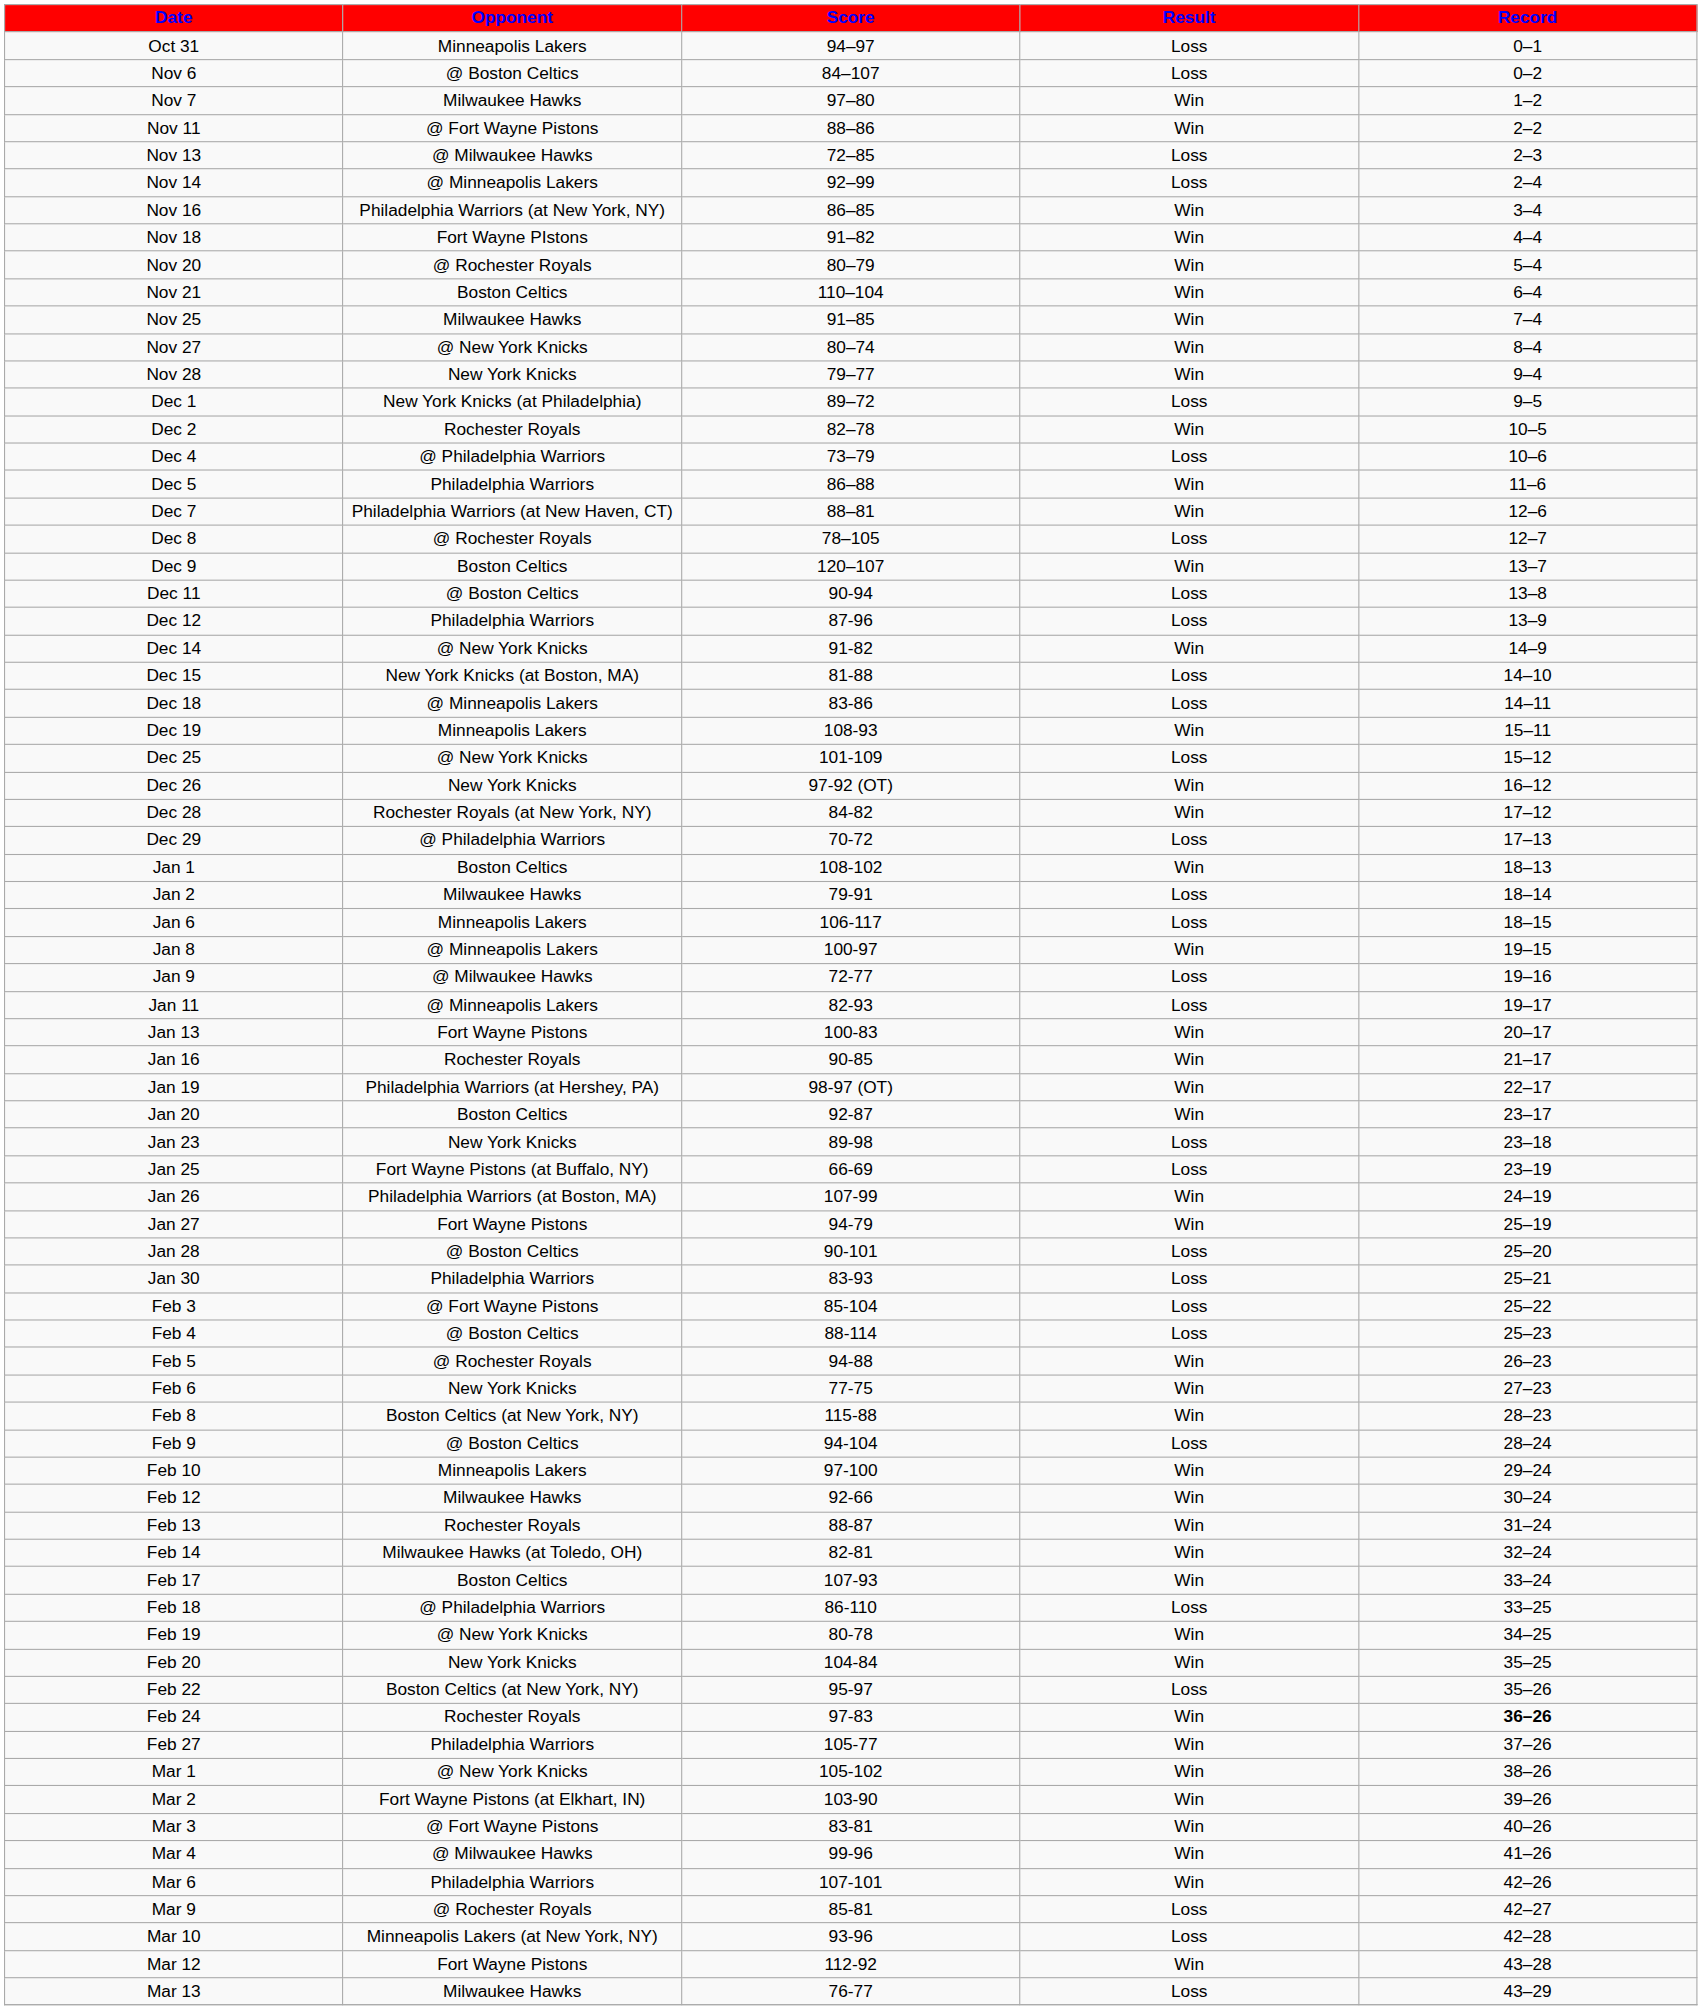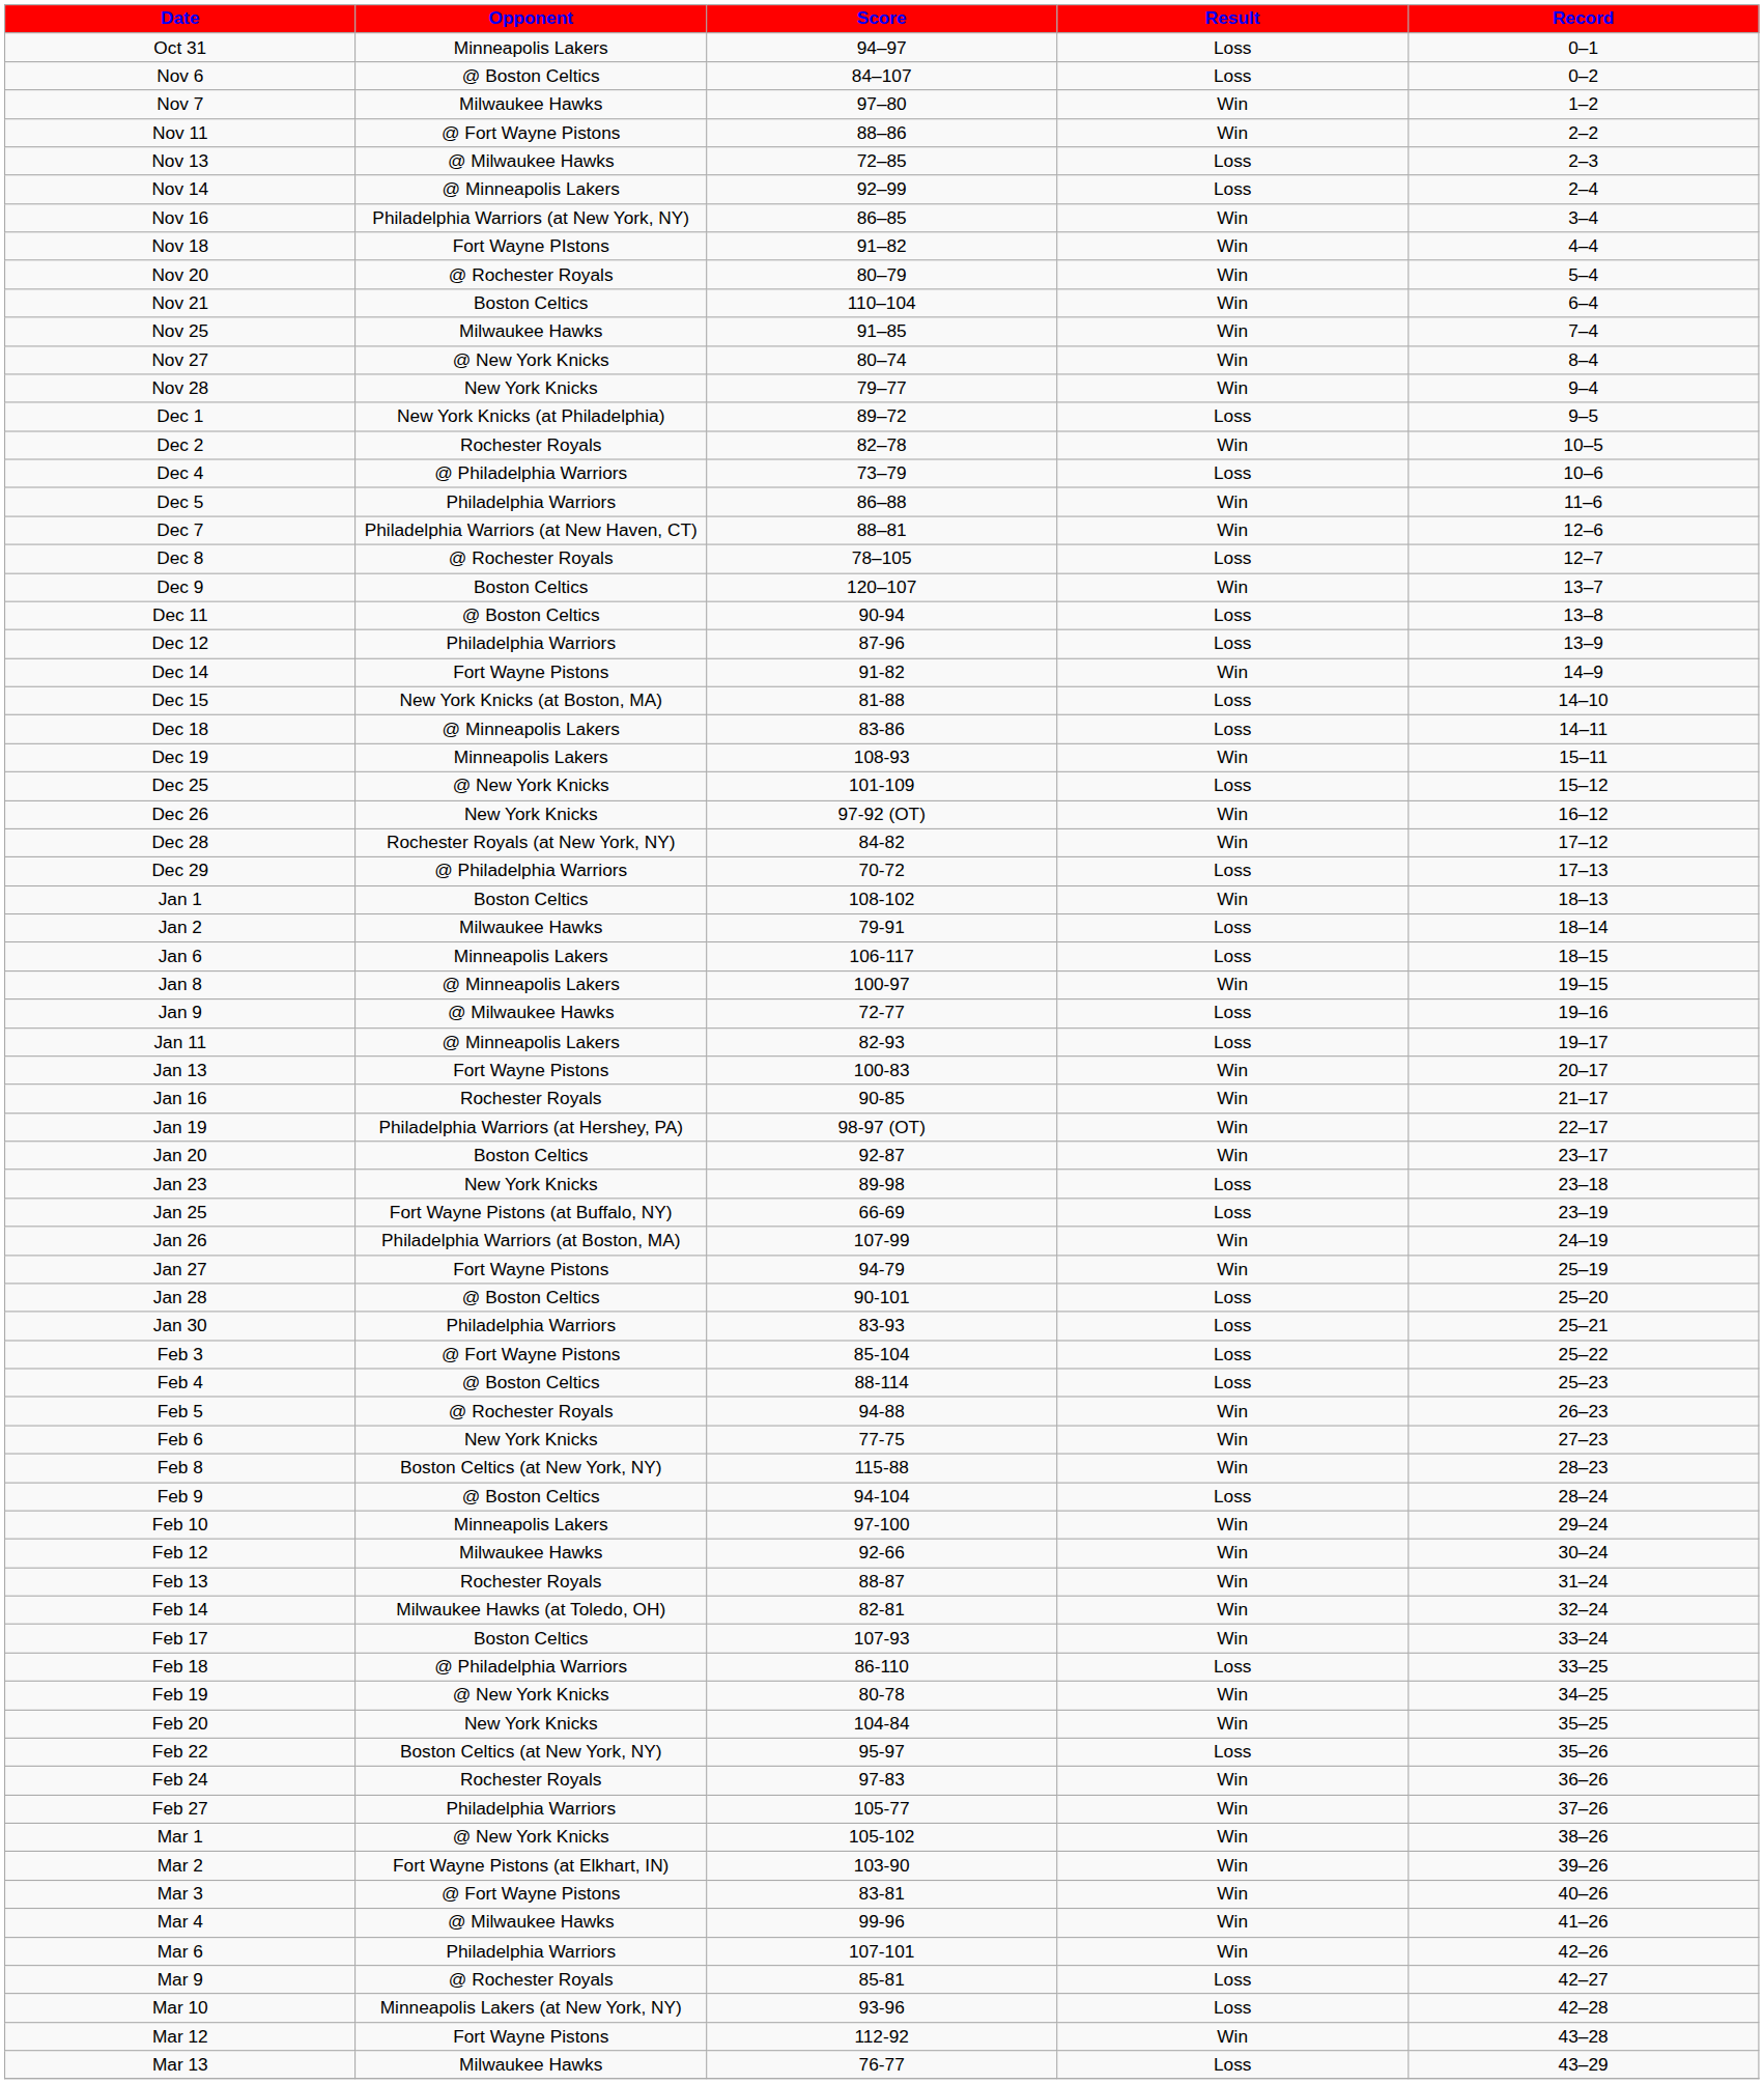Dec 14 | Opponent: @ New York Knicks -> Fort Wayne Pistons
Feb 24 | Record: bold -> normal
